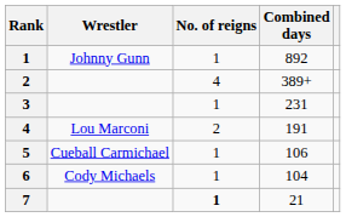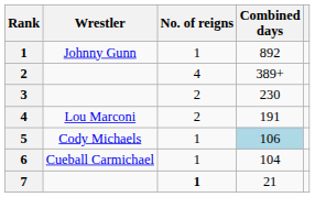3 | No. of reigns: 1 -> 2
3 | Combined days: 231 -> 230
5 | Wrestler: Cueball Carmichael -> Cody Michaels
5 | Combined days: no background -> lightblue background
6 | Wrestler: Cody Michaels -> Cueball Carmichael
